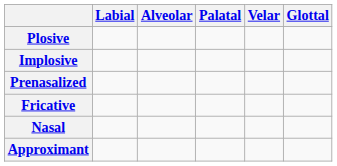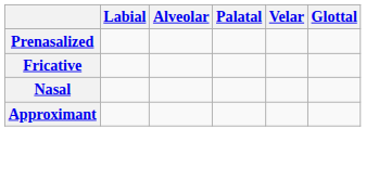- row: Plosive
- row: Implosive
